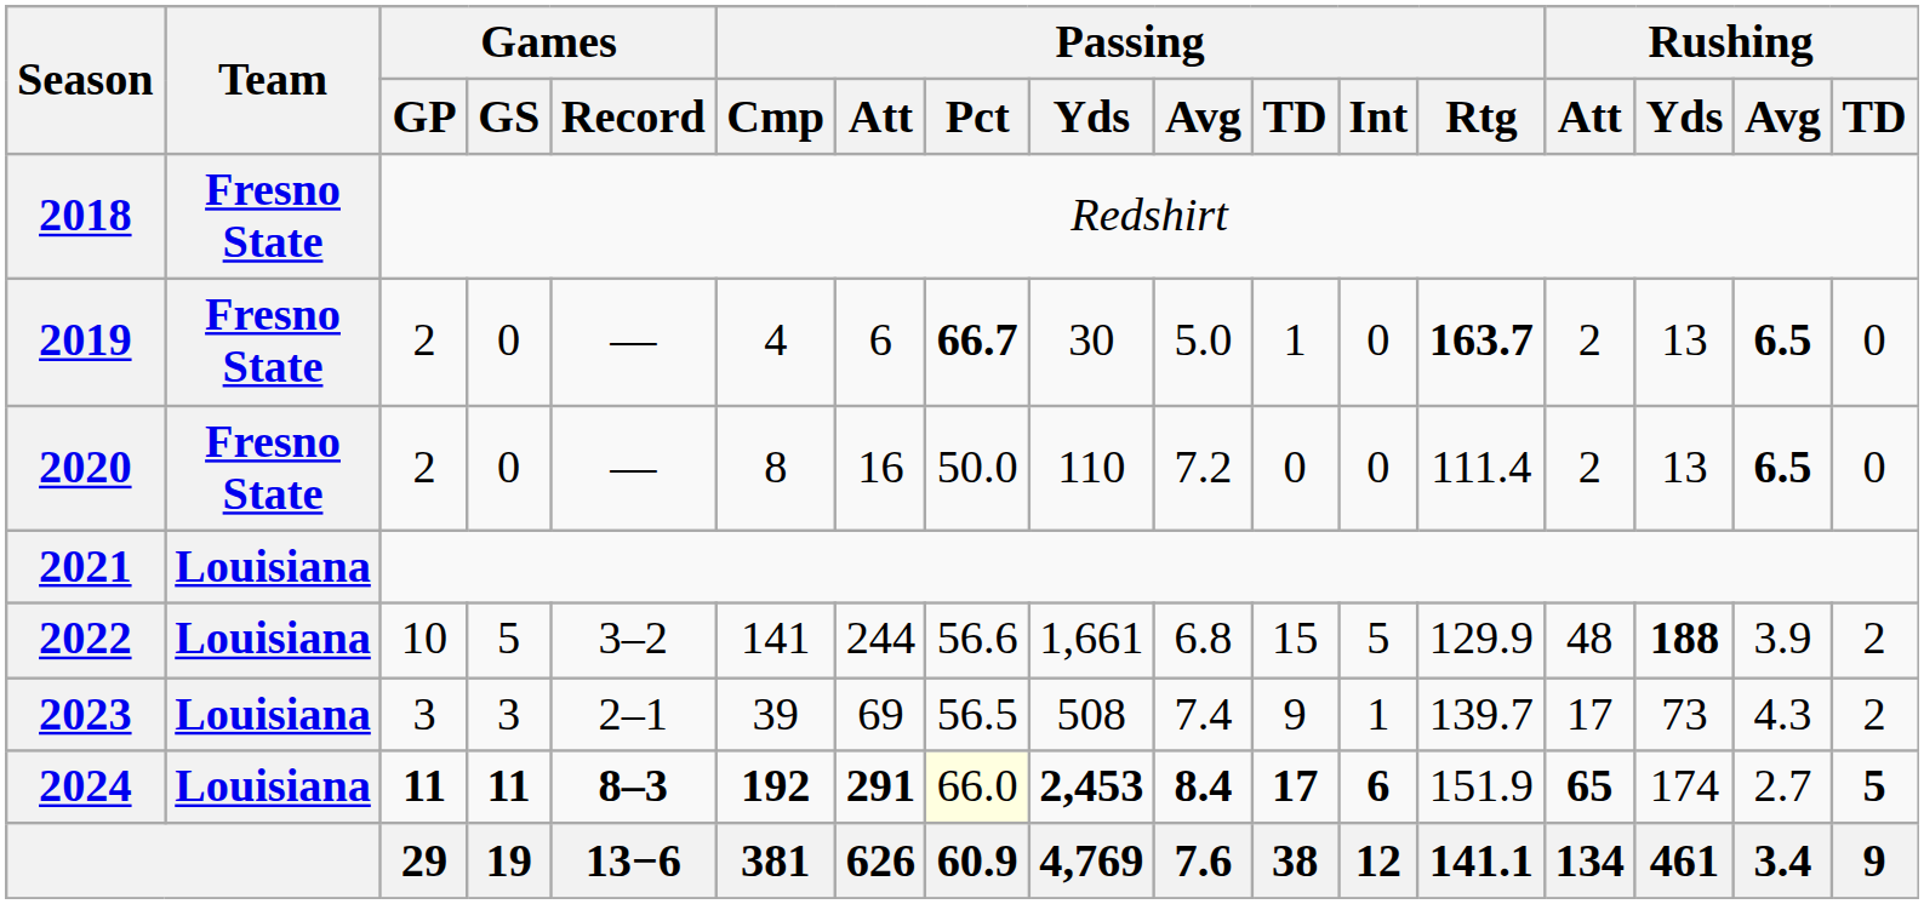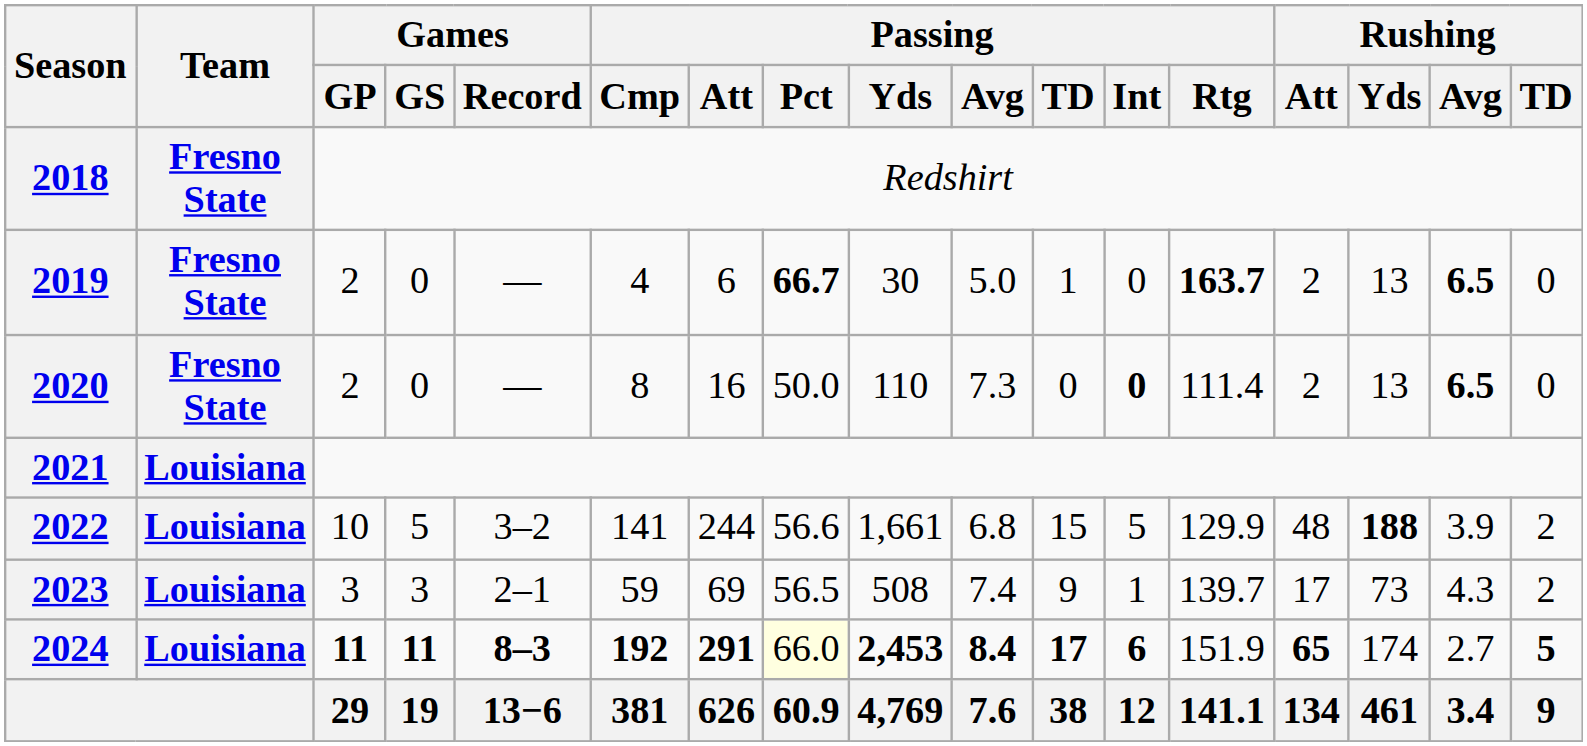2020 | Passing / Avg: 7.2 -> 7.3
2020 | Passing / Int: normal -> bold
2023 | Passing / Cmp: 39 -> 59
